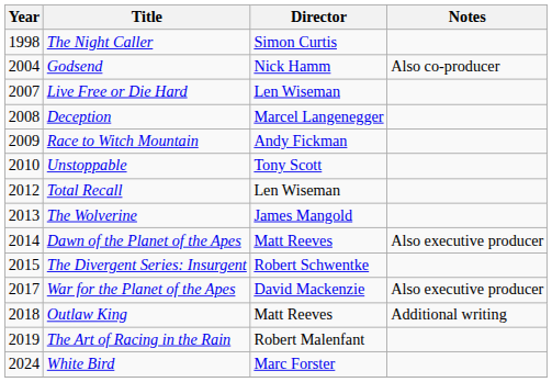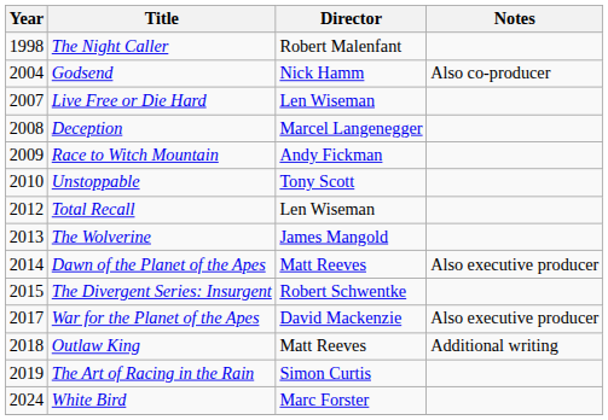The Night Caller | Director: Simon Curtis -> Robert Malenfant
The Art of Racing in the Rain | Director: Robert Malenfant -> Simon Curtis
